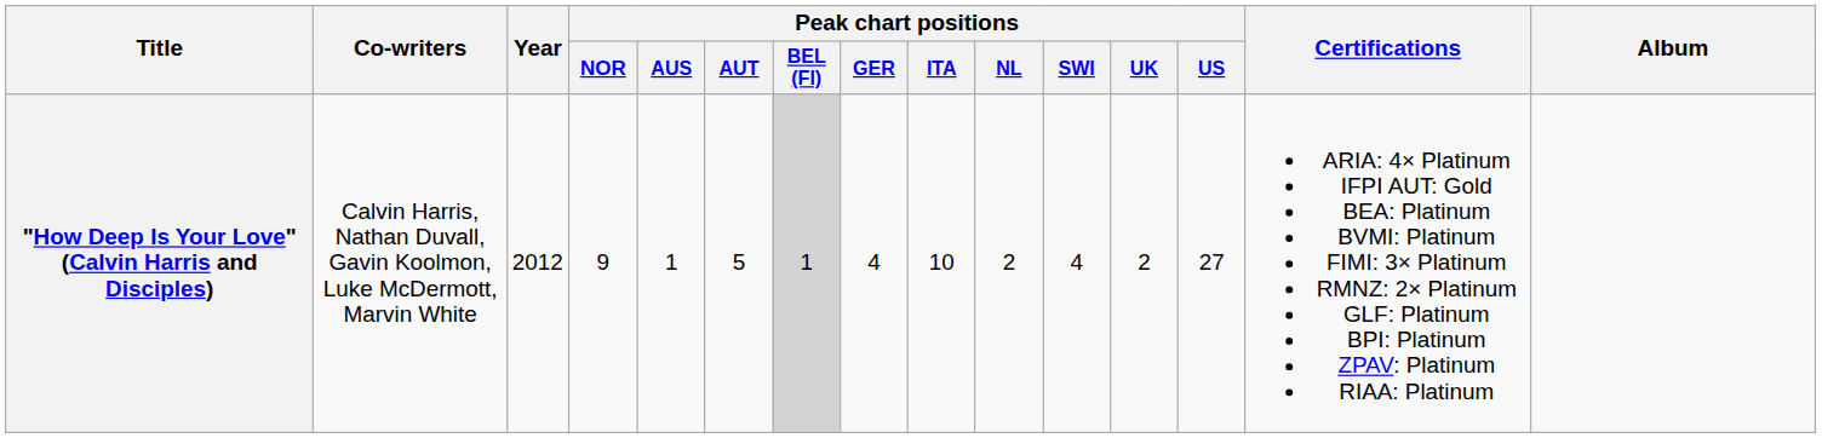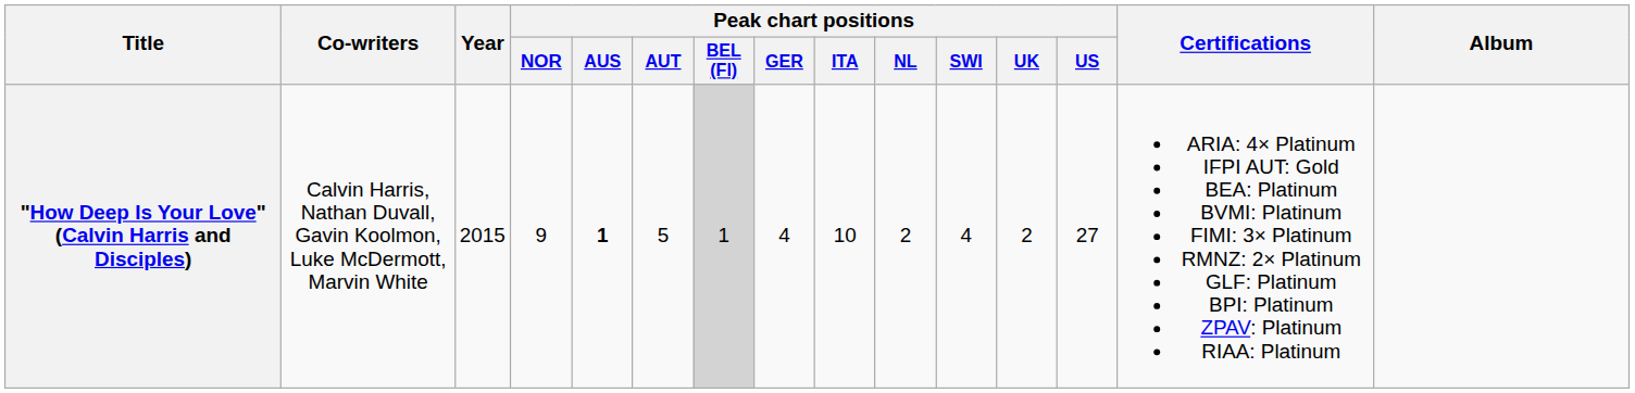"How Deep Is Your Love" (Calvin Harris and Disciples) | Year: 2012 -> 2015
"How Deep Is Your Love" (Calvin Harris and Disciples) | Peak chart positions / AUS: normal -> bold
